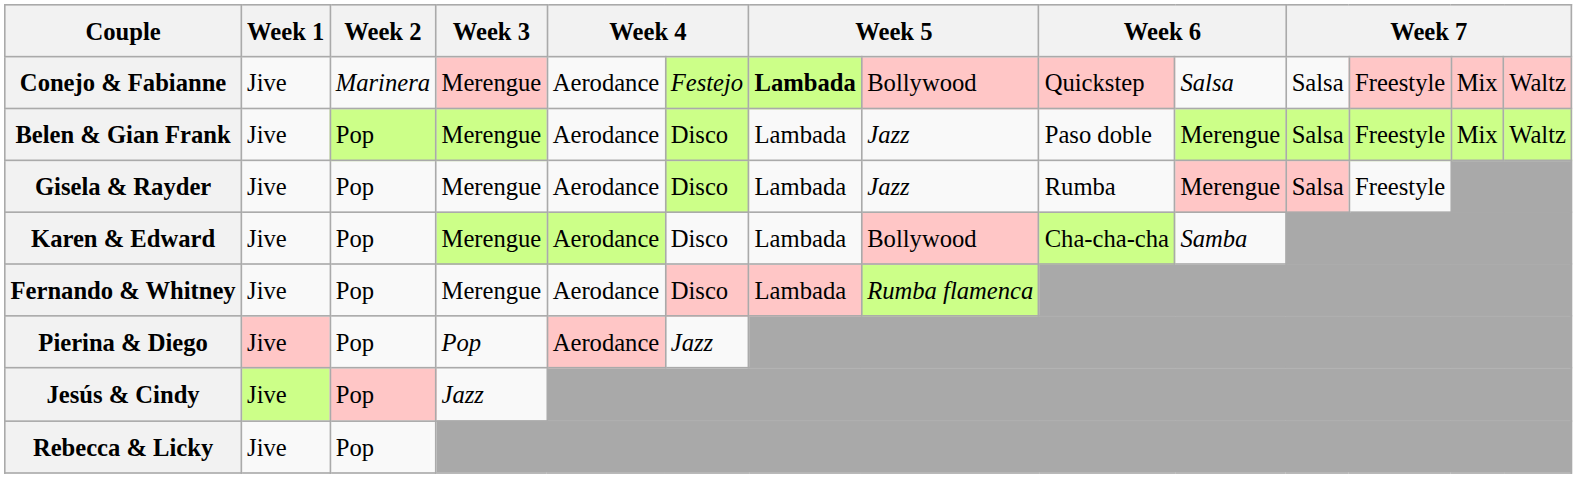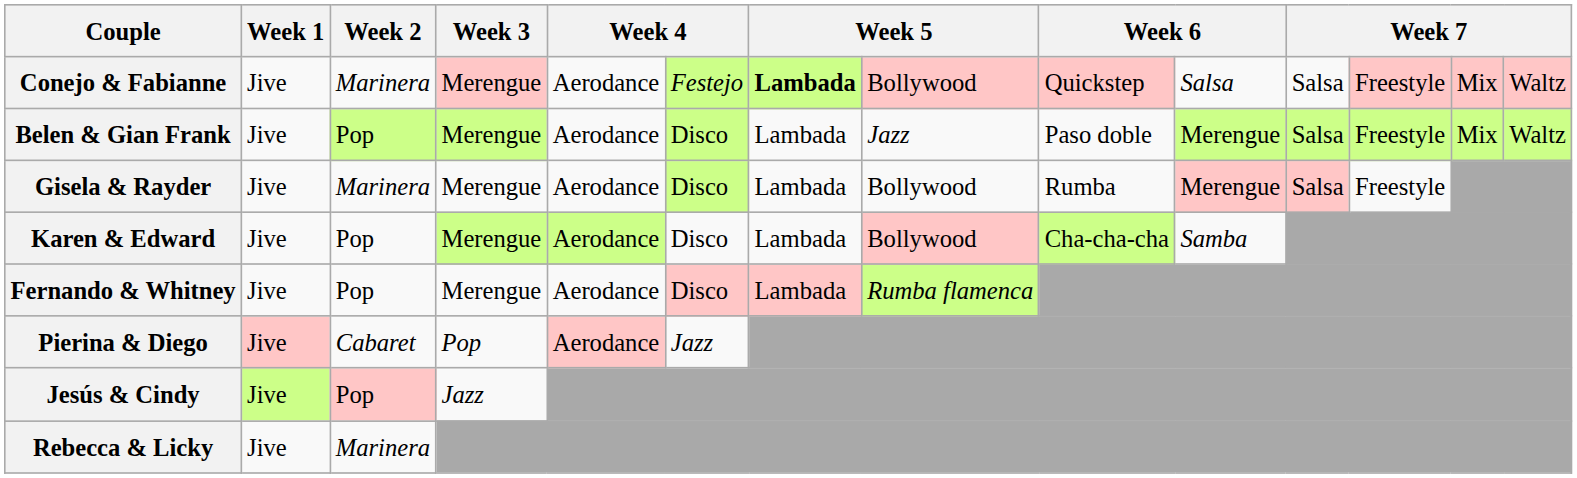Gisela & Rayder | Week 2: Pop -> Marinera
Gisela & Rayder | column 8: Jazz -> Bollywood
Pierina & Diego | Week 2: Pop -> Cabaret
Rebecca & Licky | Week 2: Pop -> Marinera
